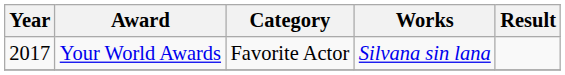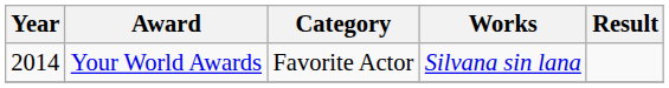Your World Awards | Year: 2017 -> 2014
